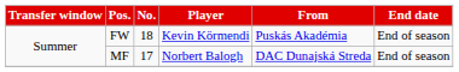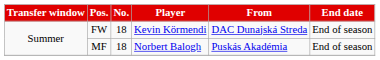FW | From: Puskás Akadémia -> DAC Dunajská Streda
MF | No.: 17 -> 18
MF | From: DAC Dunajská Streda -> Puskás Akadémia
